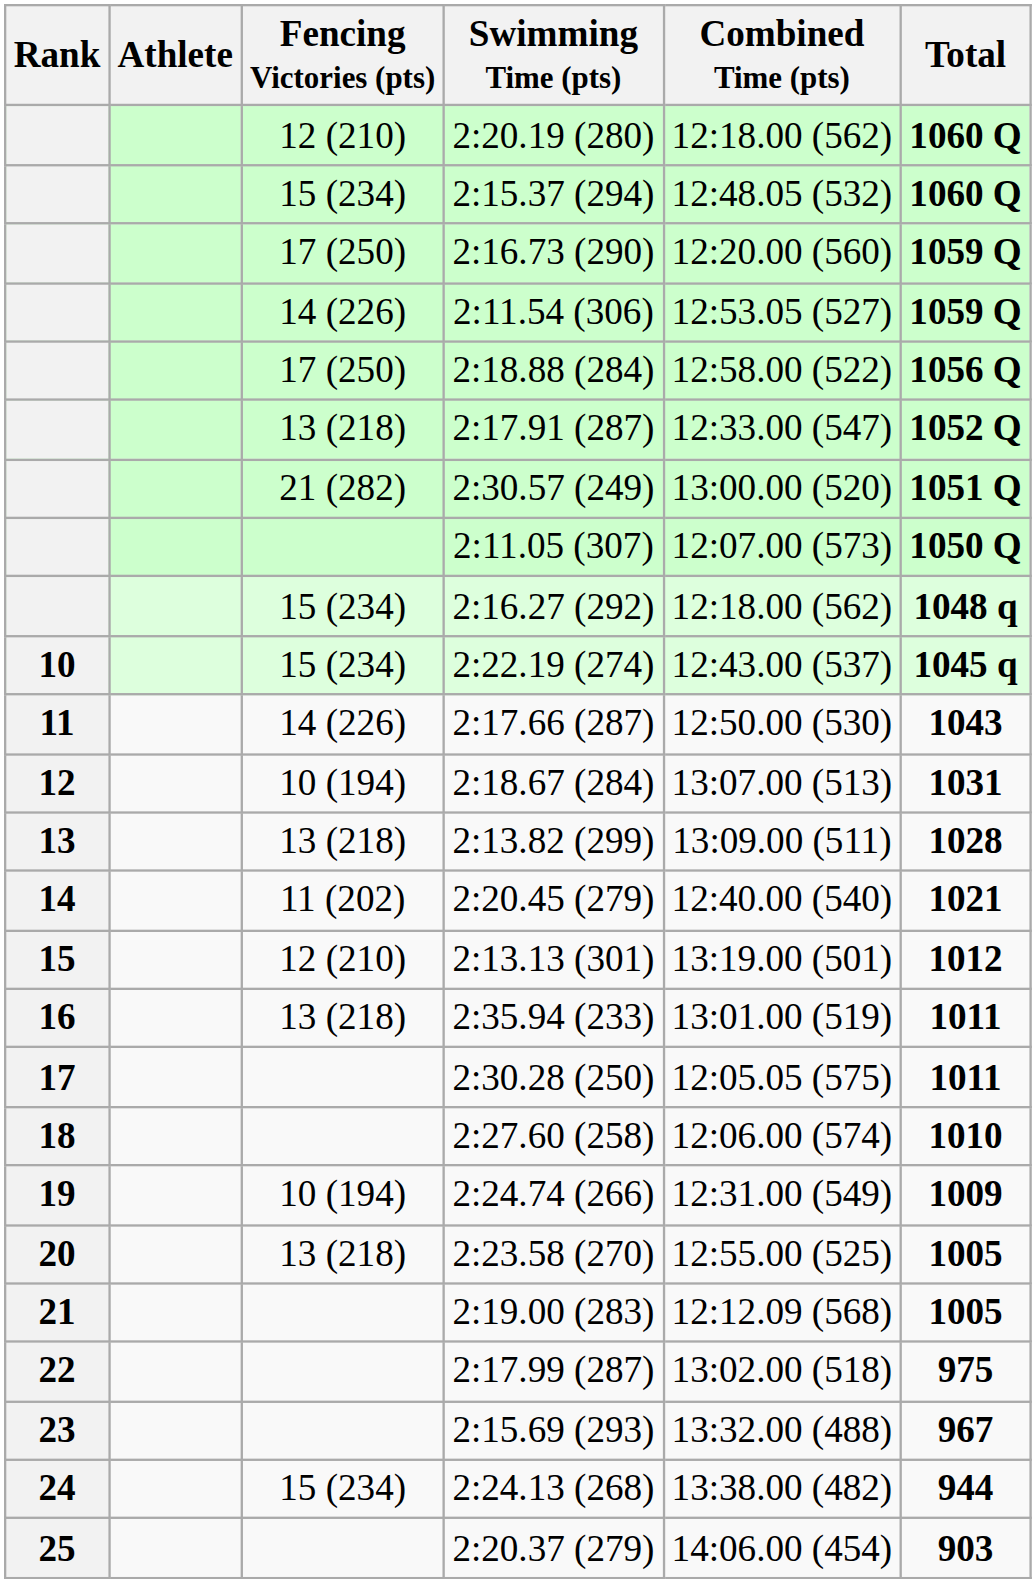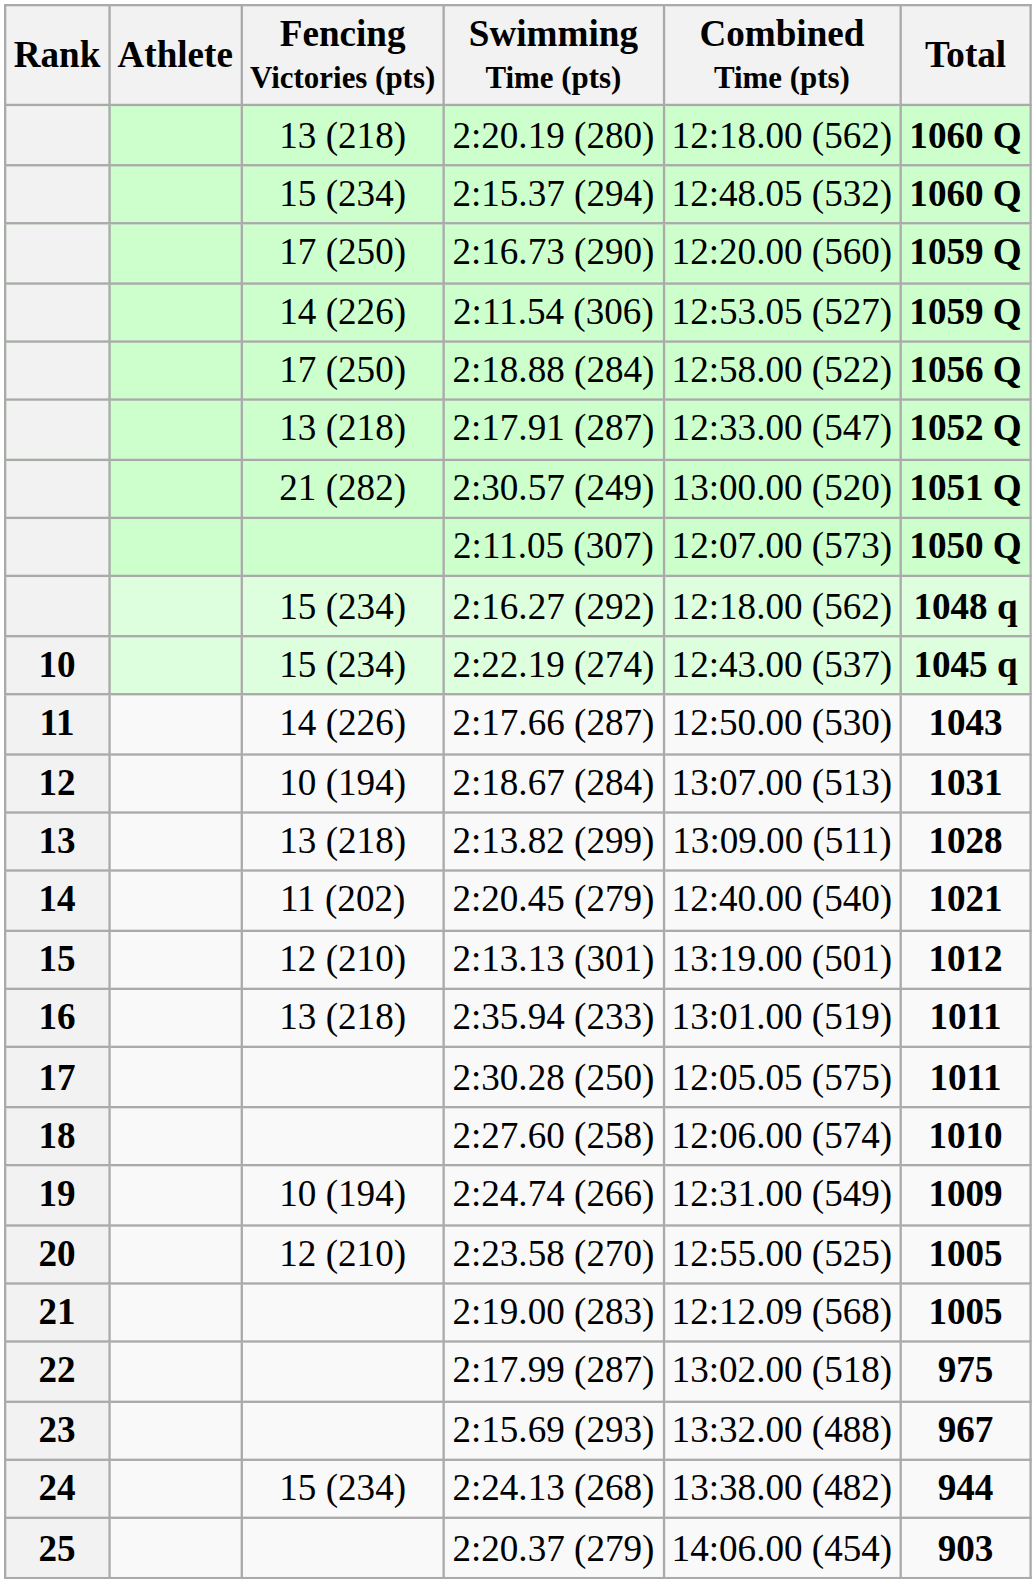2:20.19 (280) | Fencing Victories (pts): 12 (210) -> 13 (218)
2:23.58 (270) | Fencing Victories (pts): 13 (218) -> 12 (210)
